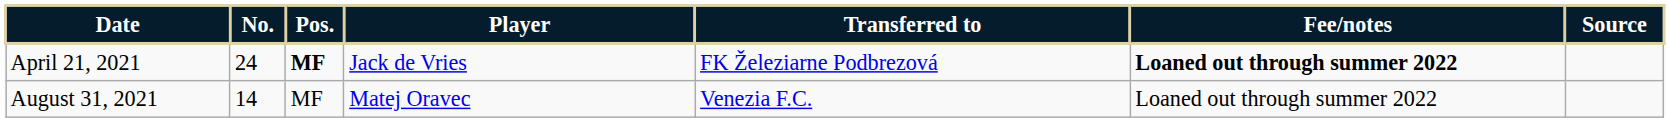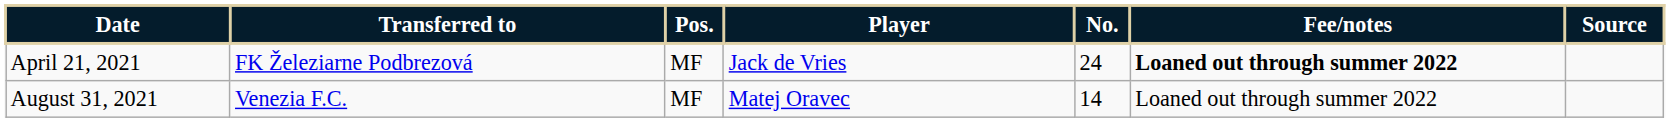columns swapped: No. <-> Transferred to
April 21, 2021 | Pos.: bold -> normal
